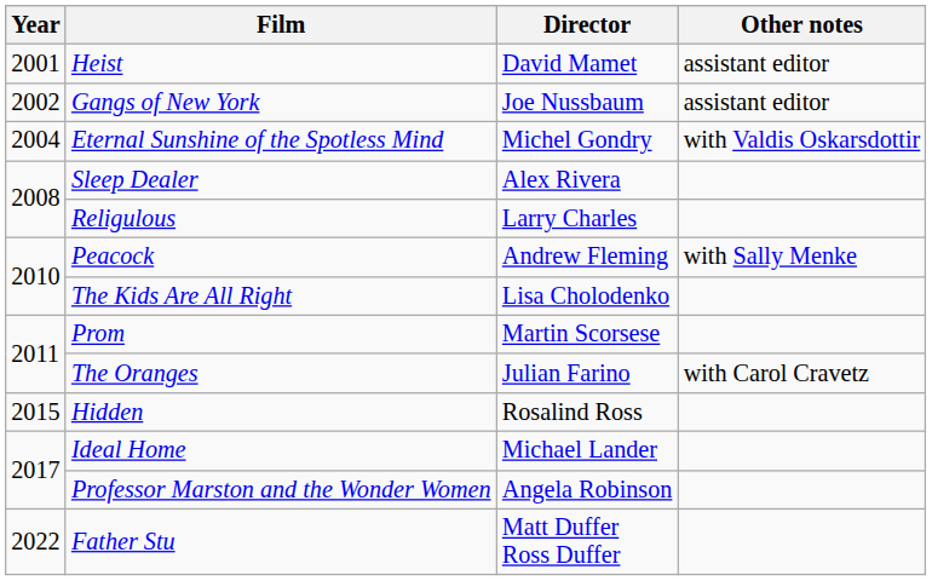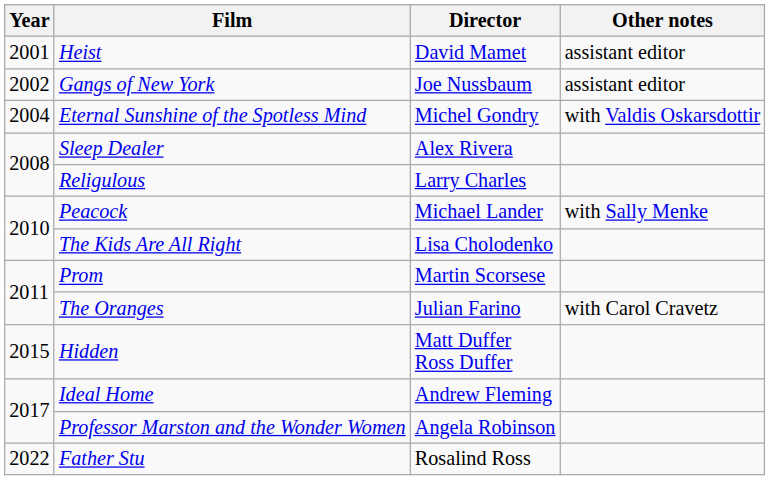Peacock | Director: Andrew Fleming -> Michael Lander
Hidden | Director: Rosalind Ross -> Matt Duffer Ross Duffer
Ideal Home | Director: Michael Lander -> Andrew Fleming
Father Stu | Director: Matt Duffer Ross Duffer -> Rosalind Ross
